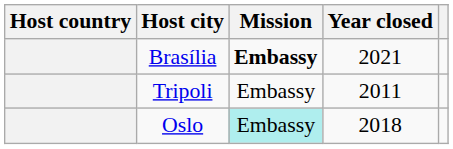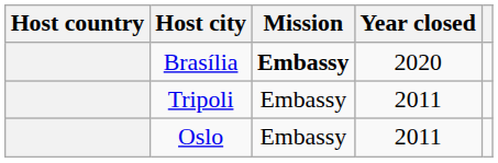Brasília | Year closed: 2021 -> 2020
Oslo | Mission: paleturquoise background -> no background
Oslo | Year closed: 2018 -> 2011
